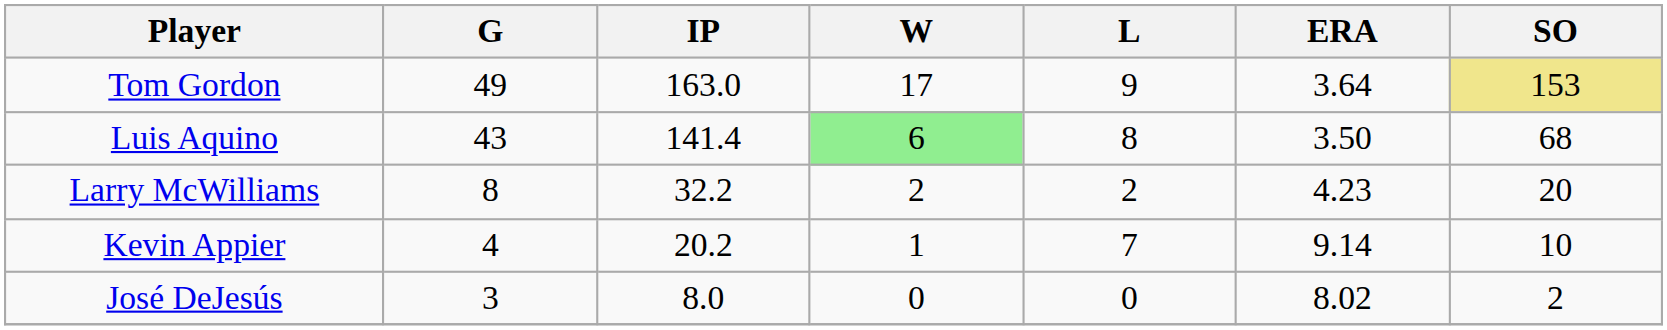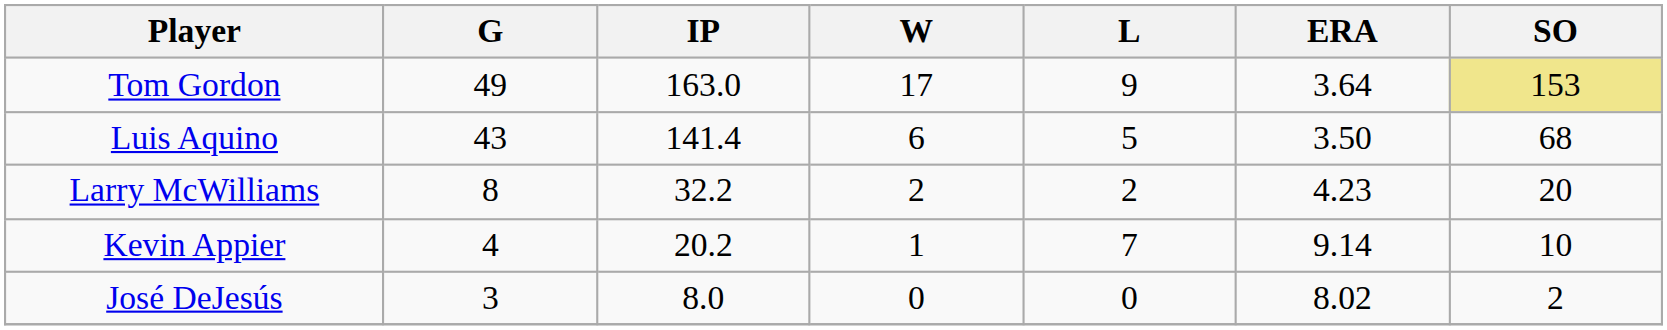Luis Aquino | W: lightgreen background -> no background
Luis Aquino | L: 8 -> 5
